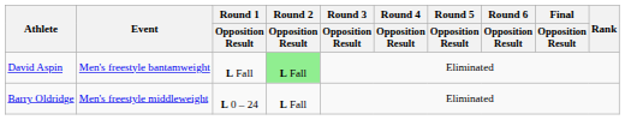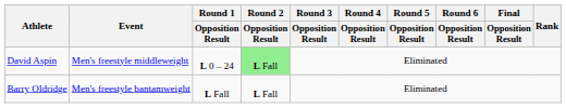David Aspin | Event: Men's freestyle bantamweight -> Men's freestyle middleweight
David Aspin | Round 1 / Opposition Result: L Fall -> L 0 – 24
Barry Oldridge | Event: Men's freestyle middleweight -> Men's freestyle bantamweight
Barry Oldridge | Round 1 / Opposition Result: L 0 – 24 -> L Fall
